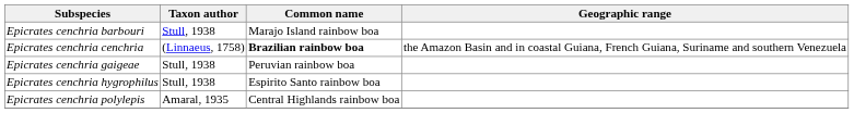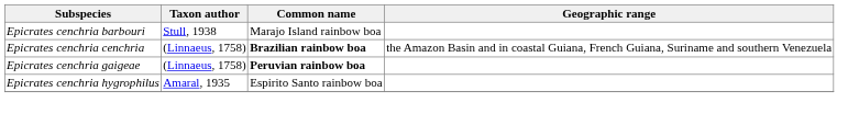Epicrates cenchria gaigeae | Taxon author: Stull, 1938 -> (Linnaeus, 1758)
Epicrates cenchria gaigeae | Common name: normal -> bold
Epicrates cenchria hygrophilus | Taxon author: Stull, 1938 -> Amaral, 1935
- row: Epicrates cenchria polylepis | Amaral, 1935 | Central Highlands rainbow boa
